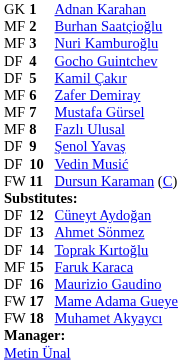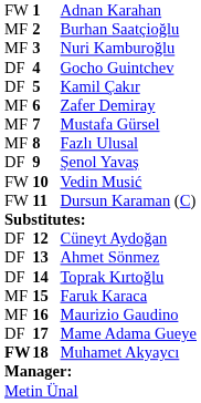Adnan Karahan | column 1: GK -> FW
Vedin Musić | column 1: DF -> FW
Maurizio Gaudino | column 1: DF -> MF
Mame Adama Gueye | column 1: FW -> DF
Muhamet Akyaycı | column 1: normal -> bold
